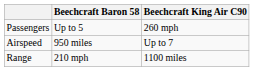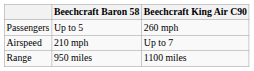Airspeed | Beechcraft Baron 58: 950 miles -> 210 mph
Range | Beechcraft Baron 58: 210 mph -> 950 miles
